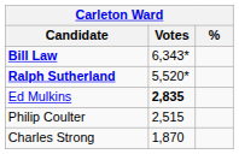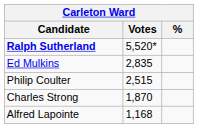- row: Bill Law | 6,343*
Ed Mulkins | Votes: bold -> normal
+ row: Alfred Lapointe | 1,168
